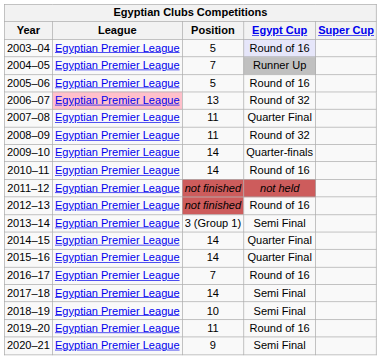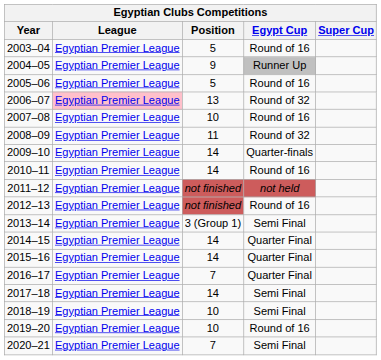2003–04 | Egypt Cup: lavender background -> no background
2004–05 | Position: 7 -> 9
2007–08 | Position: 11 -> 10
2007–08 | Egypt Cup: Quarter Final -> Round of 16
2016–17 | Egypt Cup: Round of 16 -> Quarter Final
2019–20 | Position: 11 -> 10
2020–21 | Position: 9 -> 7
